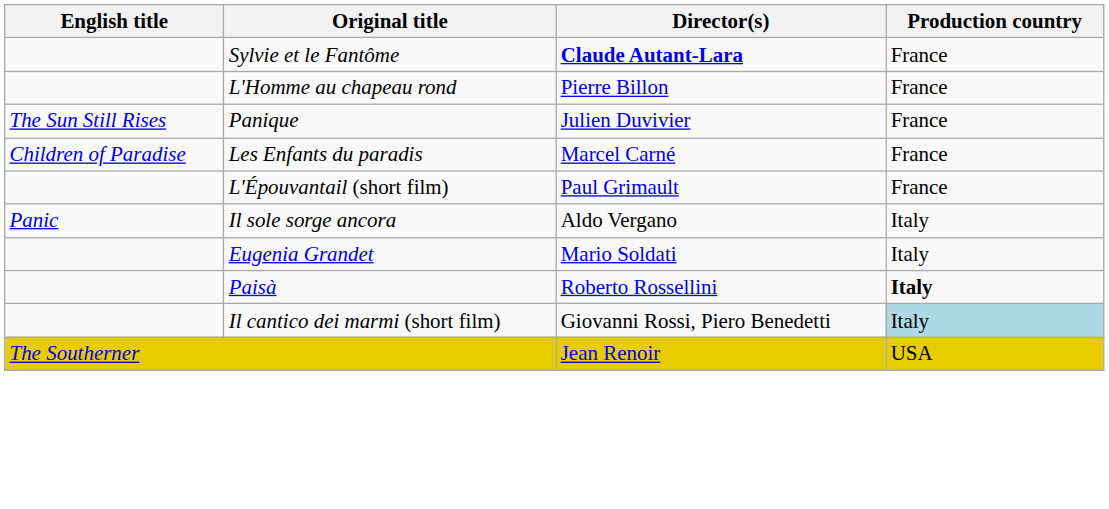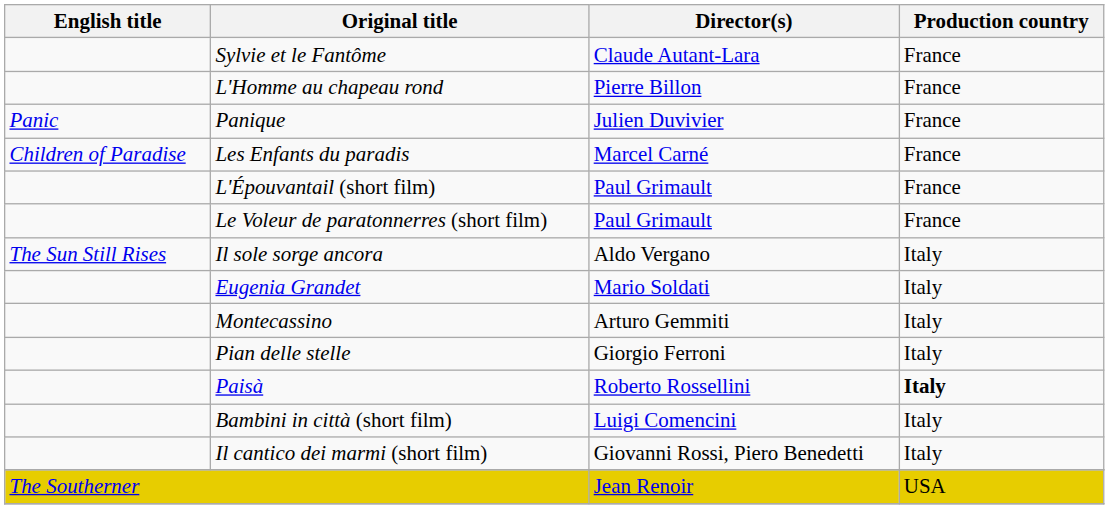Sylvie et le Fantôme | Director(s): bold -> normal
Panique | English title: The Sun Still Rises -> Panic
+ row: Le Voleur de paratonnerres (short film) | Paul Grimault | France
Il sole sorge ancora | English title: Panic -> The Sun Still Rises
+ row: Montecassino | Arturo Gemmiti | Italy
+ row: Pian delle stelle | Giorgio Ferroni | Italy
+ row: Bambini in città (short film) | Luigi Comencini | Italy
Il cantico dei marmi (short film) | Production country: lightblue background -> no background
